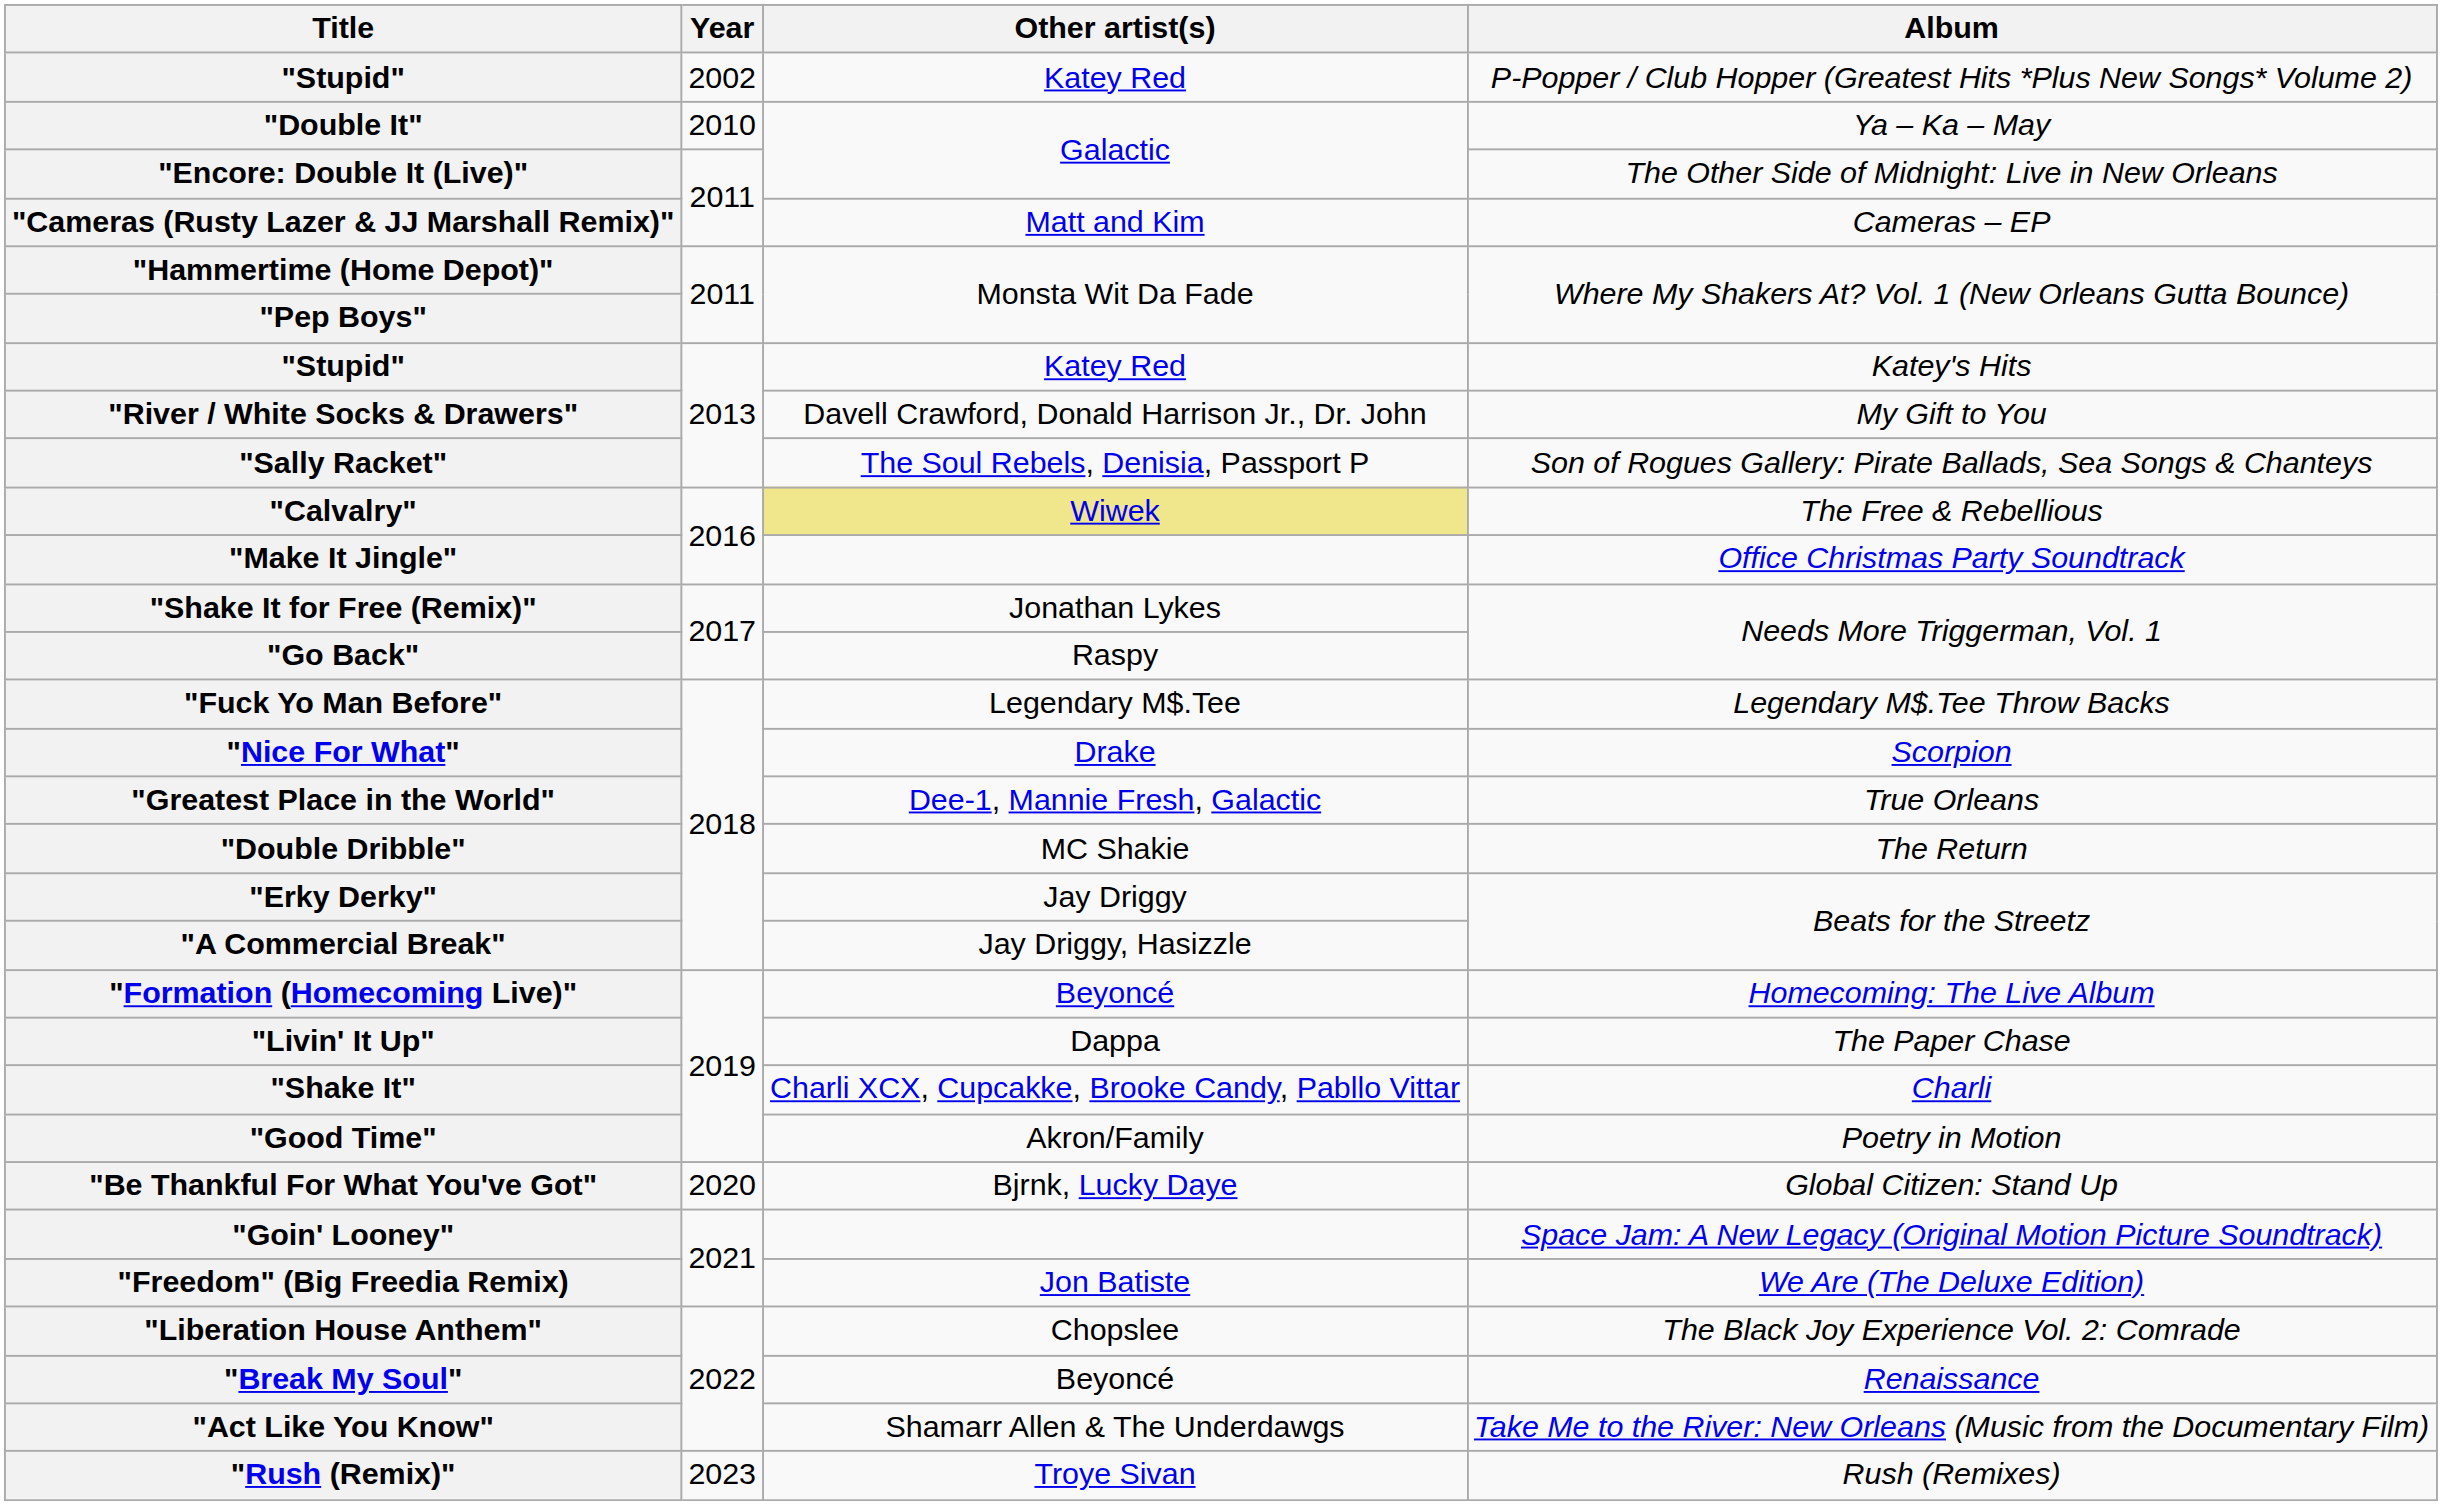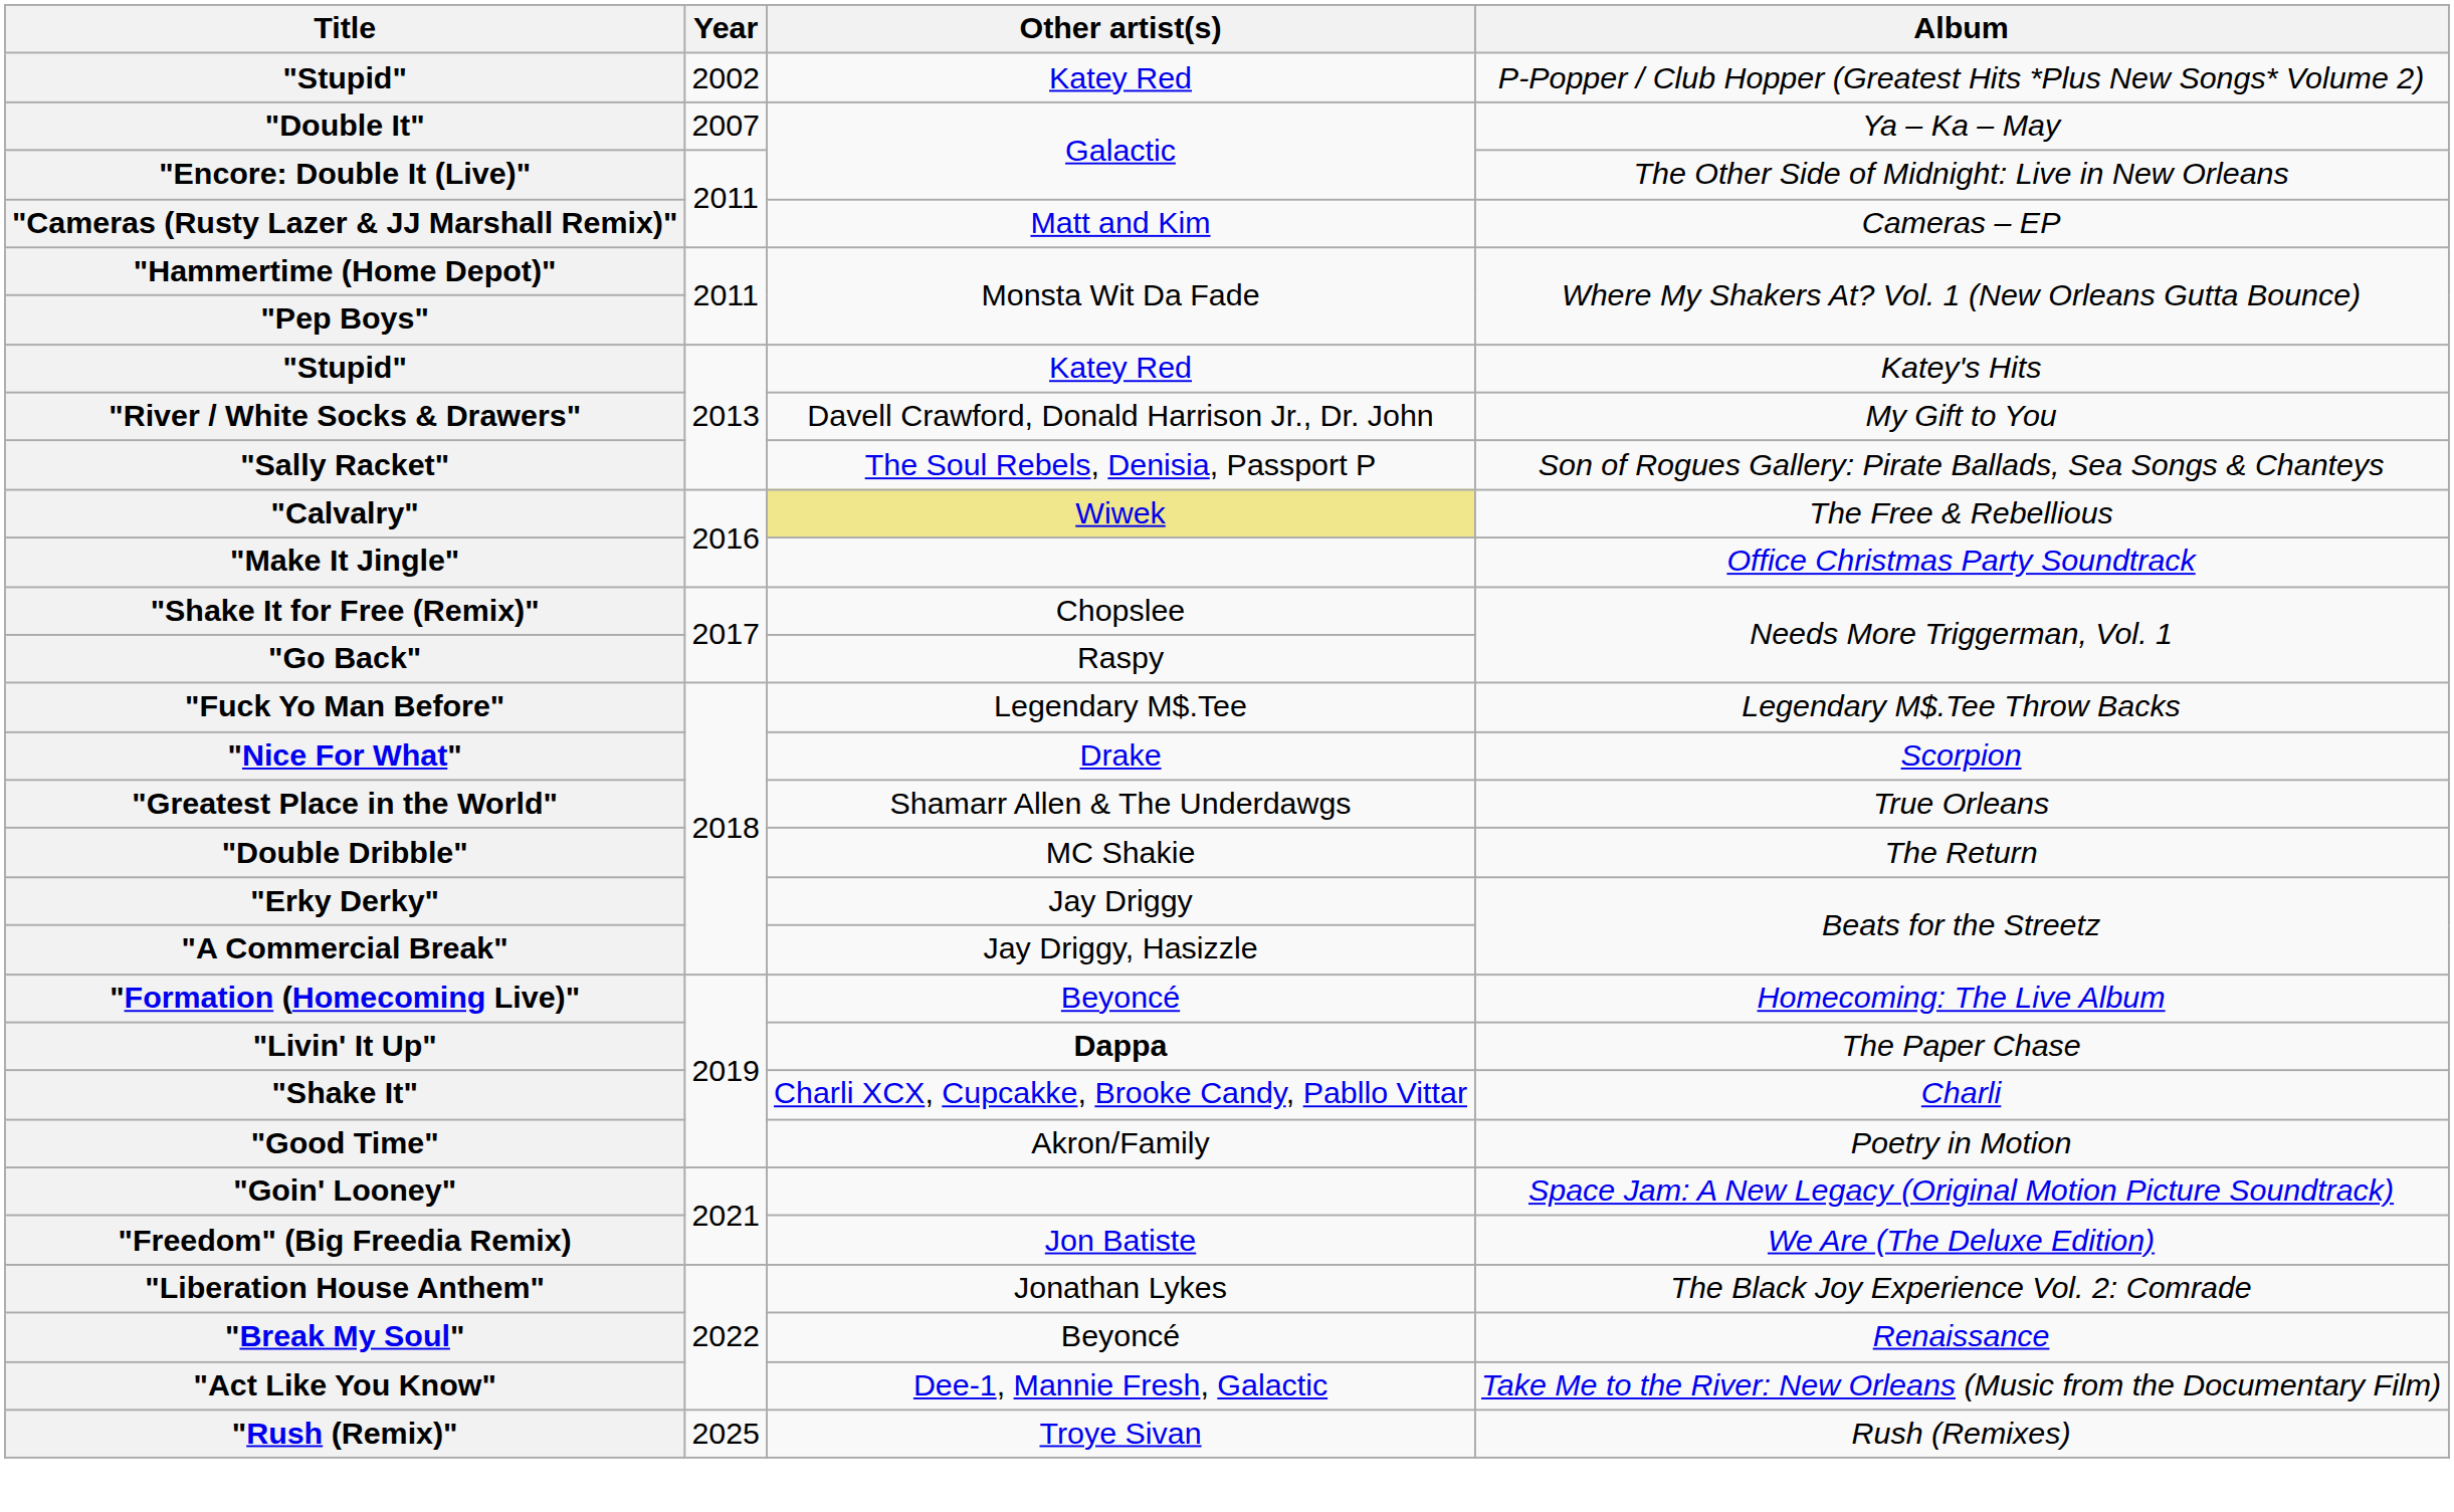"Double It" | Year: 2010 -> 2007
"Shake It for Free (Remix)" | Other artist(s): Jonathan Lykes -> Chopslee
"Greatest Place in the World" | Other artist(s): Dee-1, Mannie Fresh, Galactic -> Shamarr Allen & The Underdawgs
"Livin' It Up" | Other artist(s): normal -> bold
- row: "Be Thankful For What You've Got" | 2020 | Bjrnk, Lucky Daye | Global Citizen: Stand Up
"Liberation House Anthem" | Other artist(s): Chopslee -> Jonathan Lykes
"Act Like You Know" | Other artist(s): Shamarr Allen & The Underdawgs -> Dee-1, Mannie Fresh, Galactic
"Rush (Remix)" | Year: 2023 -> 2025
